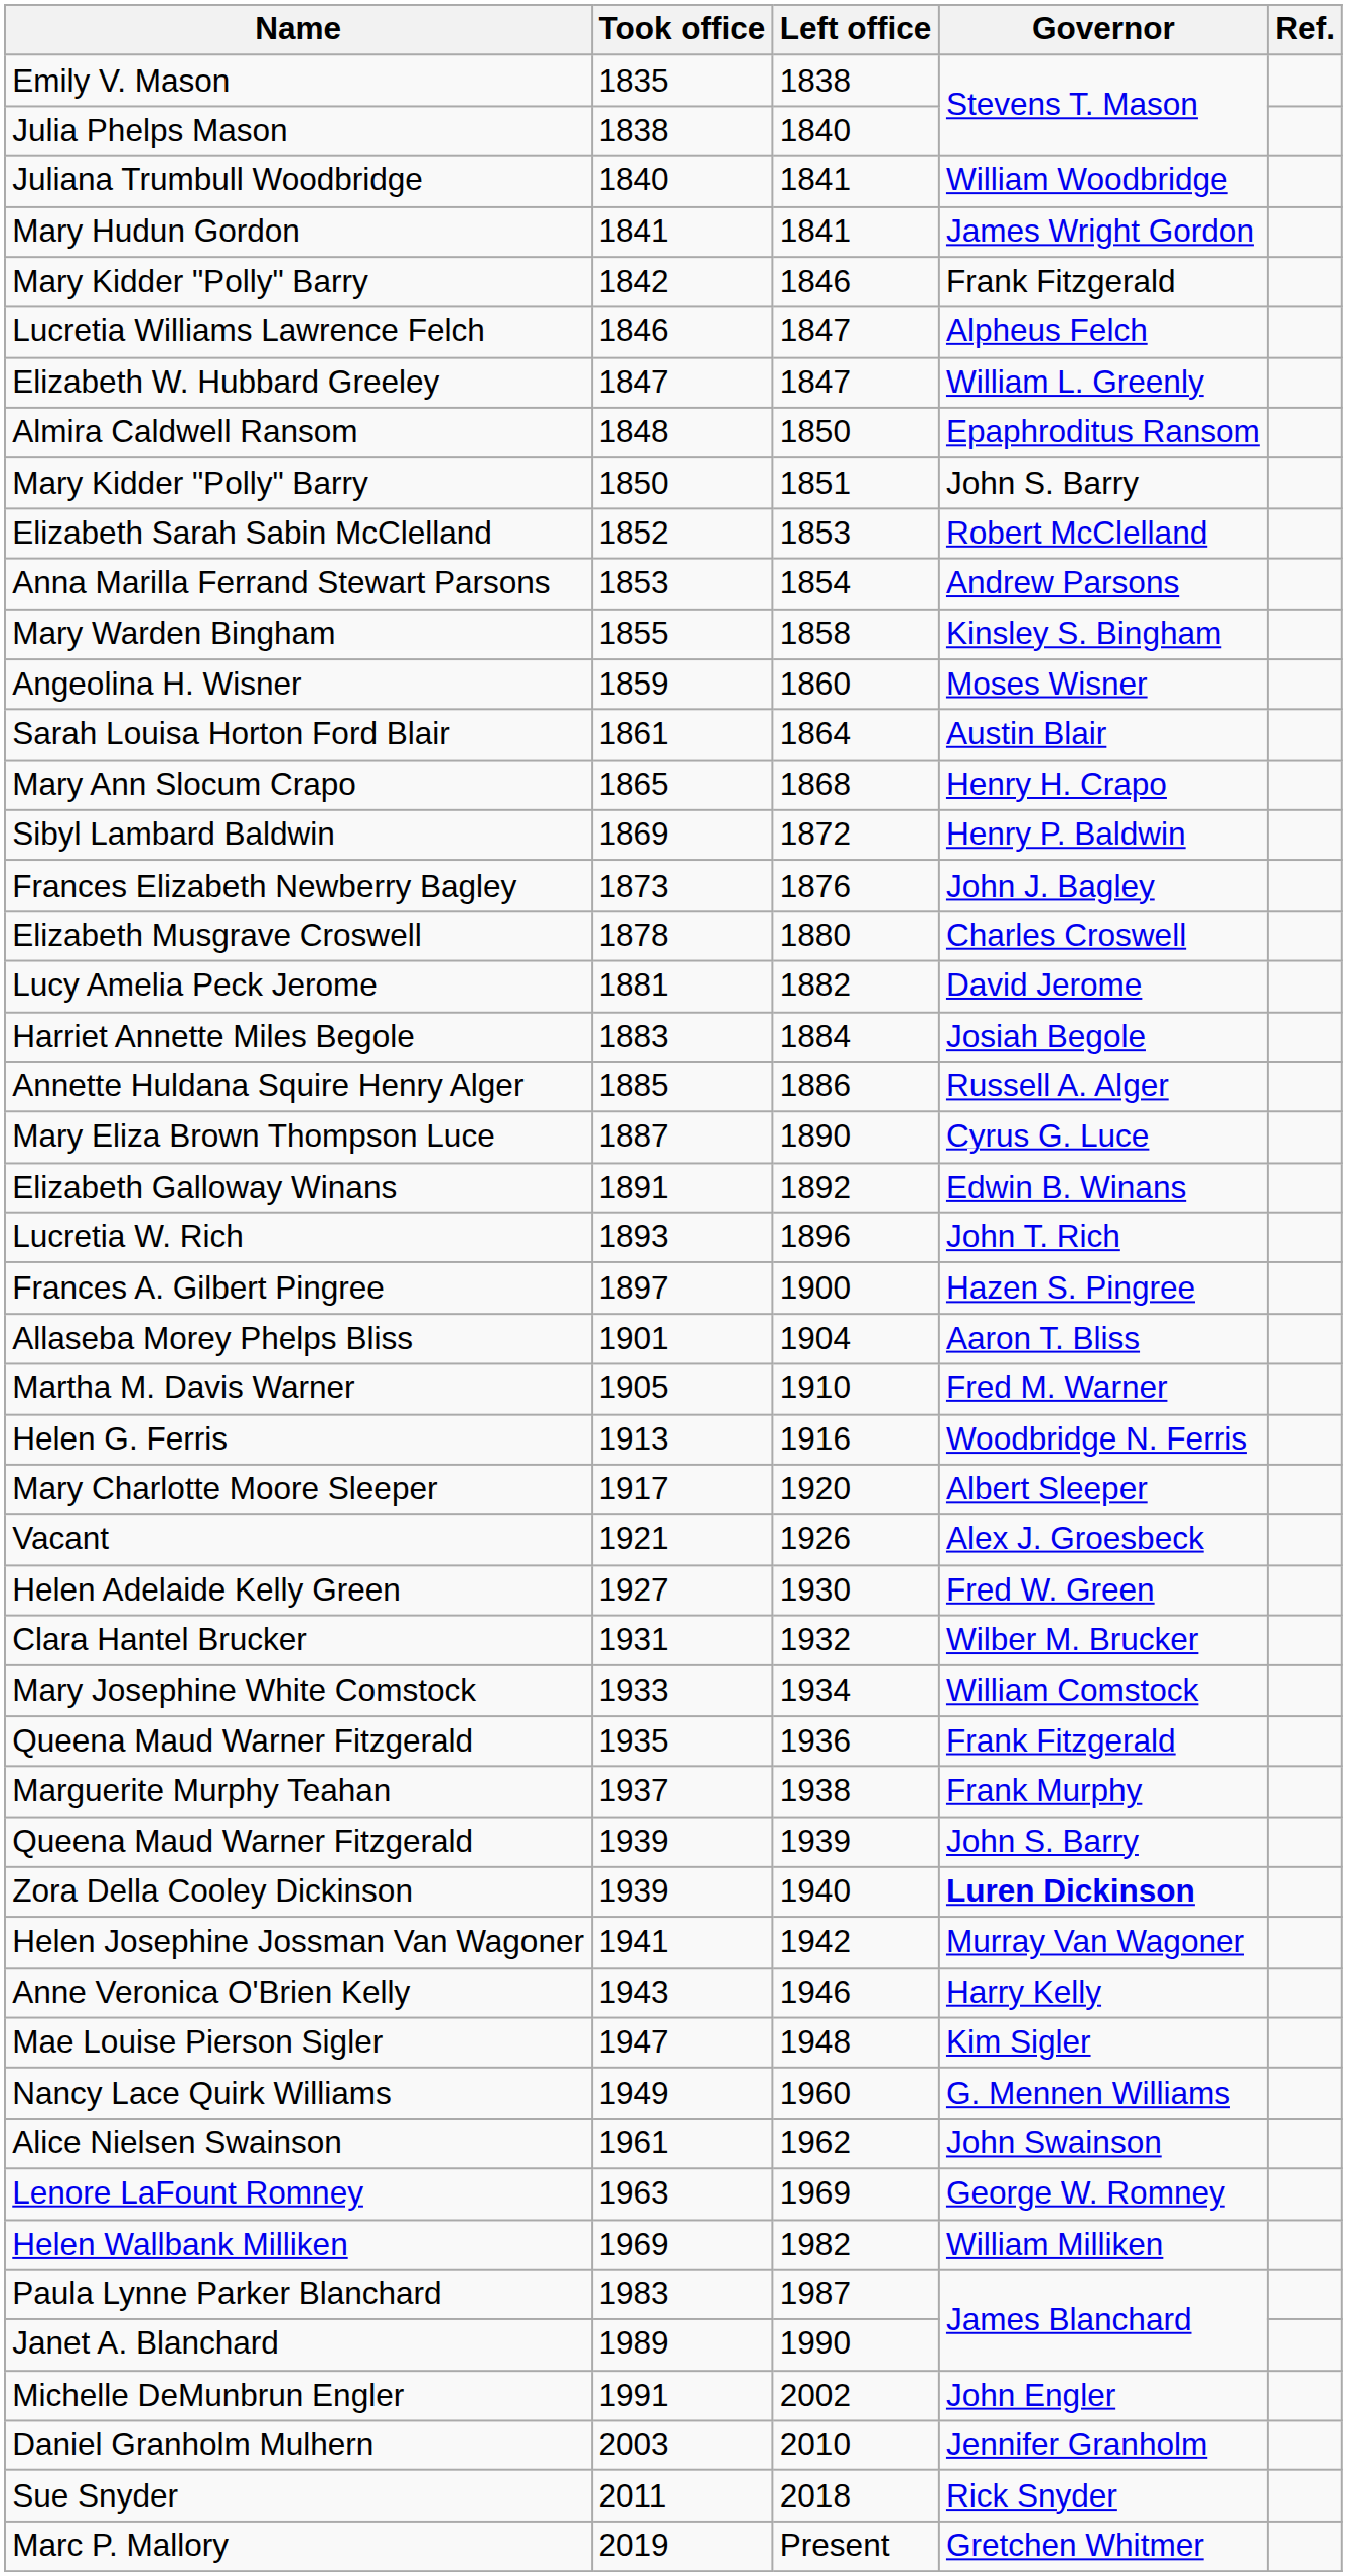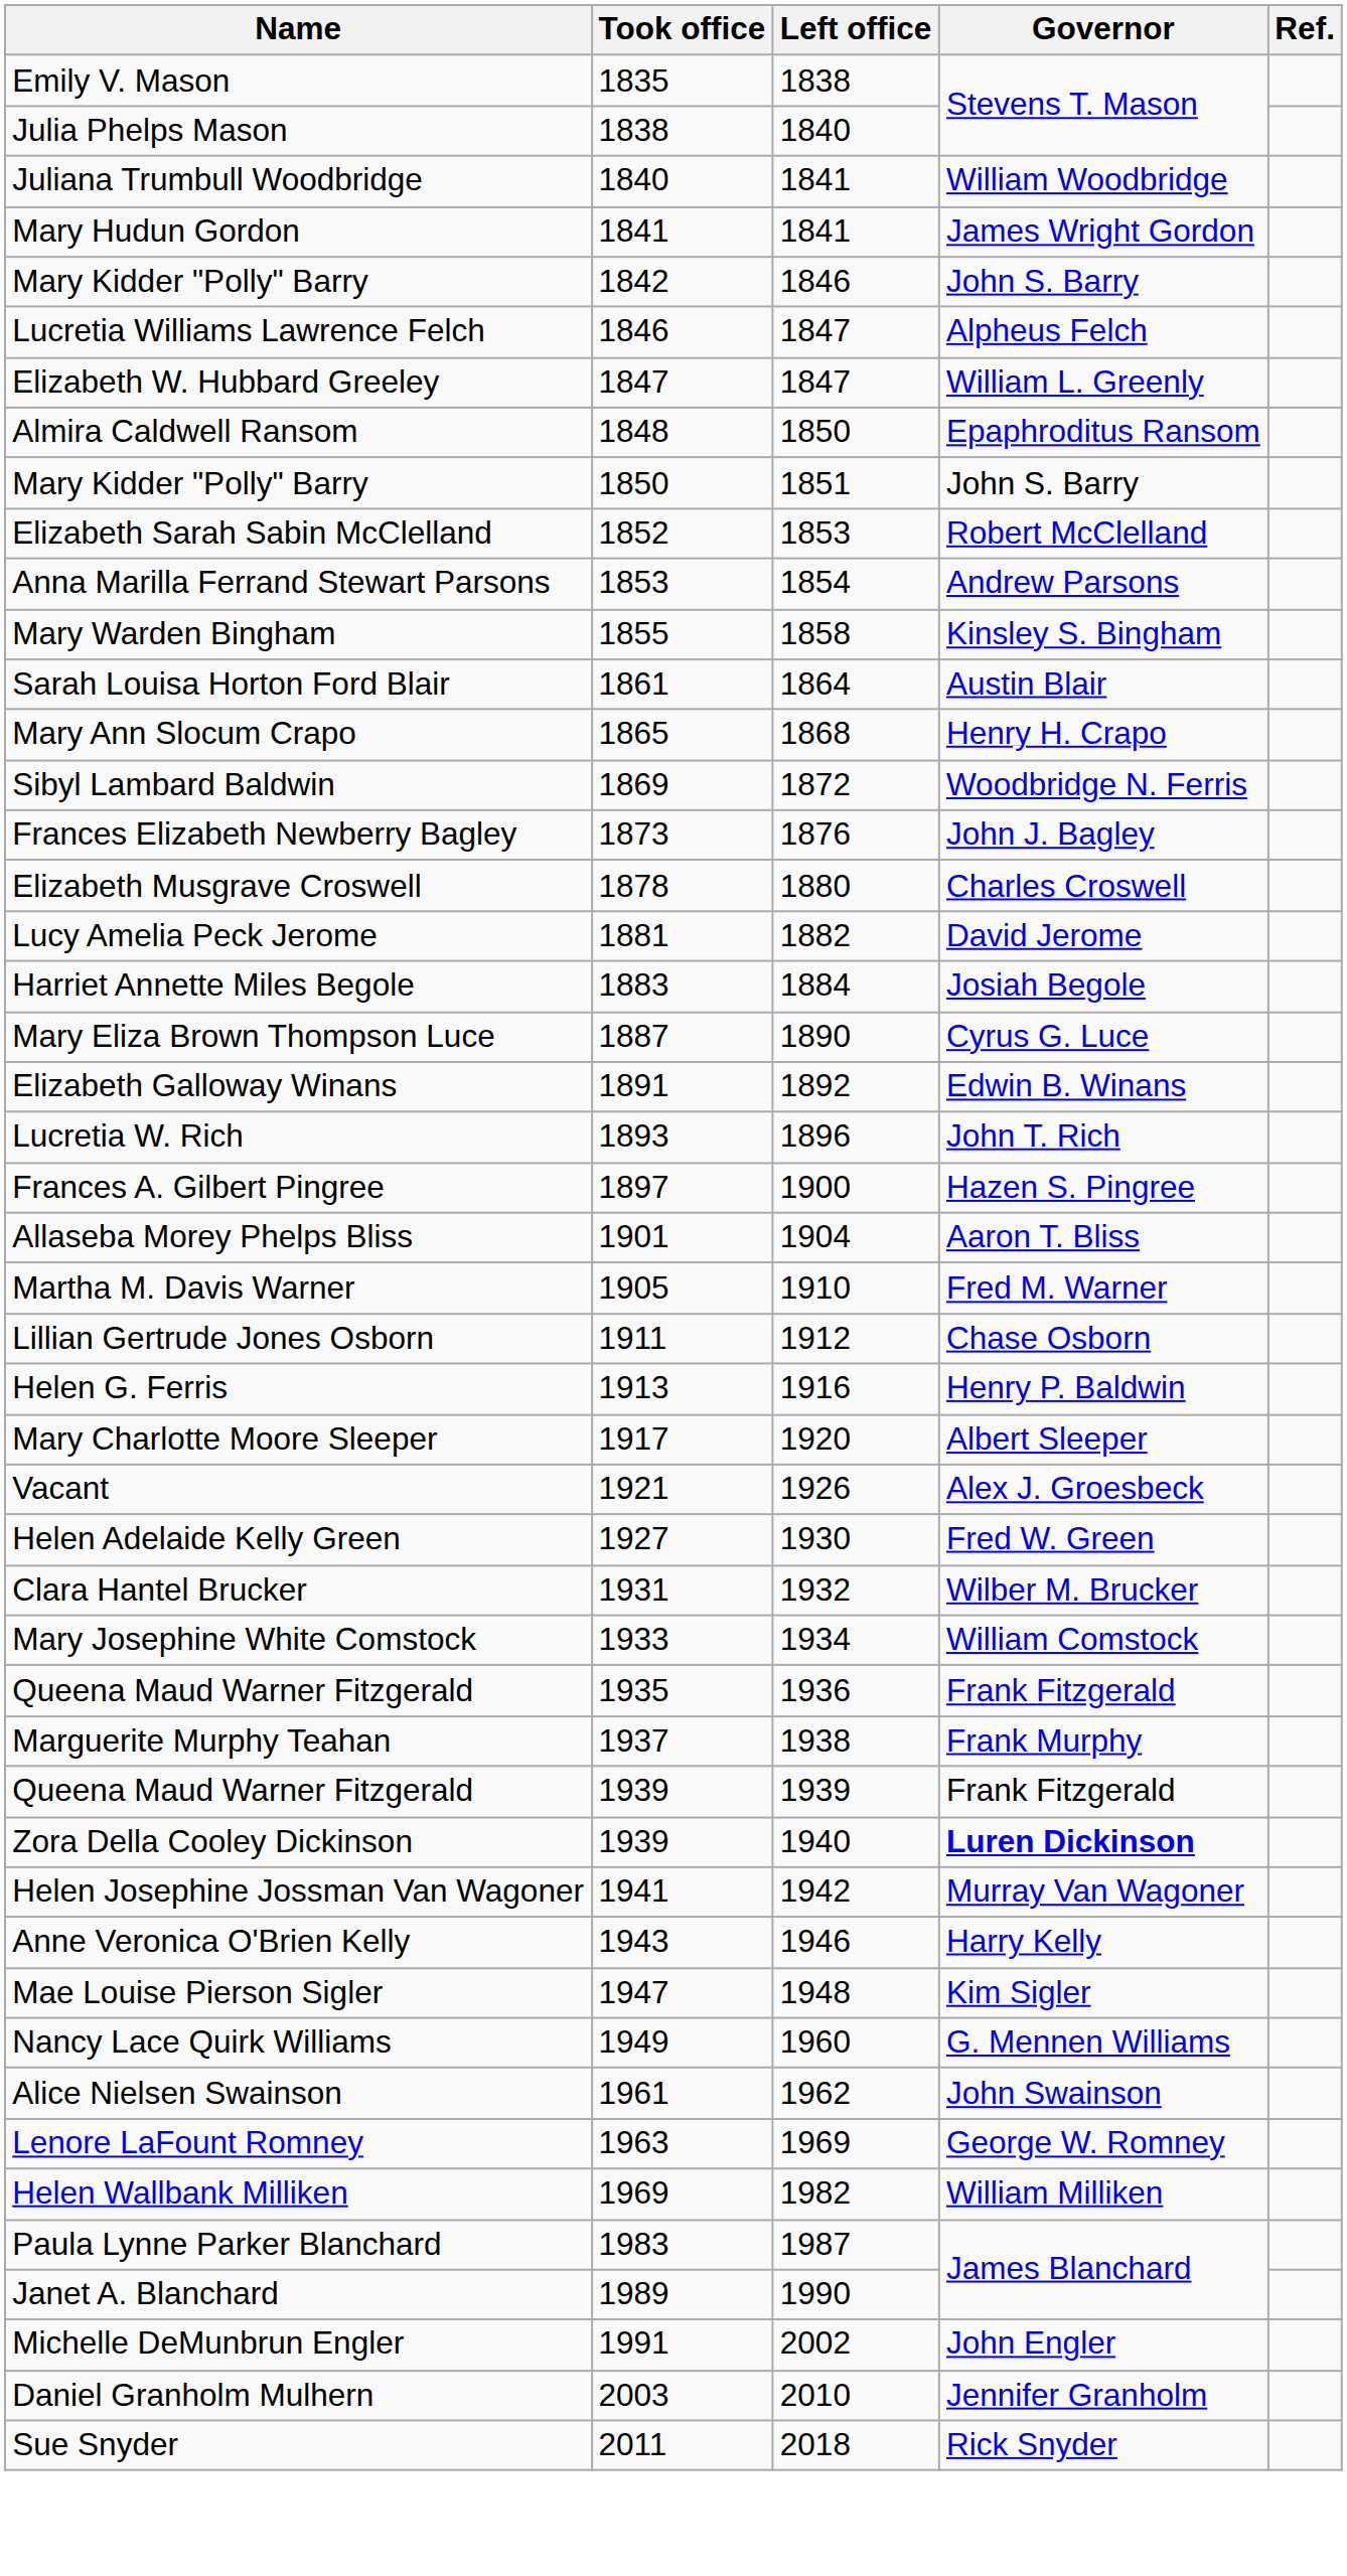Mary Kidder "Polly" Barry / 1842 | Governor: Frank Fitzgerald -> John S. Barry
- row: Angeolina H. Wisner | 1859 | 1860 | Moses Wisner
Sibyl Lambard Baldwin | Governor: Henry P. Baldwin -> Woodbridge N. Ferris
- row: Annette Huldana Squire Henry Alger | 1885 | 1886 | Russell A. Alger
+ row: Lillian Gertrude Jones Osborn | 1911 | 1912 | Chase Osborn
Helen G. Ferris | Governor: Woodbridge N. Ferris -> Henry P. Baldwin
Queena Maud Warner Fitzgerald / 1939 | Governor: John S. Barry -> Frank Fitzgerald
- row: Marc P. Mallory | 2019 | Present | Gretchen Whitmer
